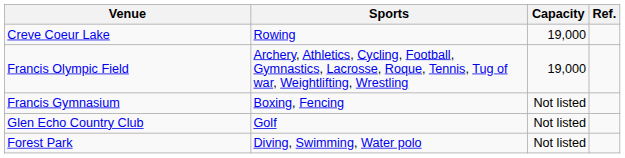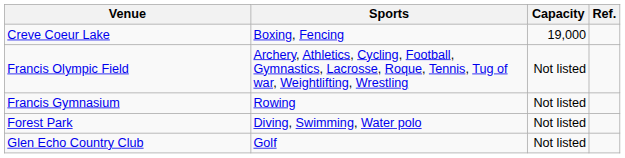Creve Coeur Lake | Sports: Rowing -> Boxing, Fencing
Francis Olympic Field | Capacity: 19,000 -> Not listed
Francis Gymnasium | Sports: Boxing, Fencing -> Rowing
rows swapped: Forest Park <-> Glen Echo Country Club
